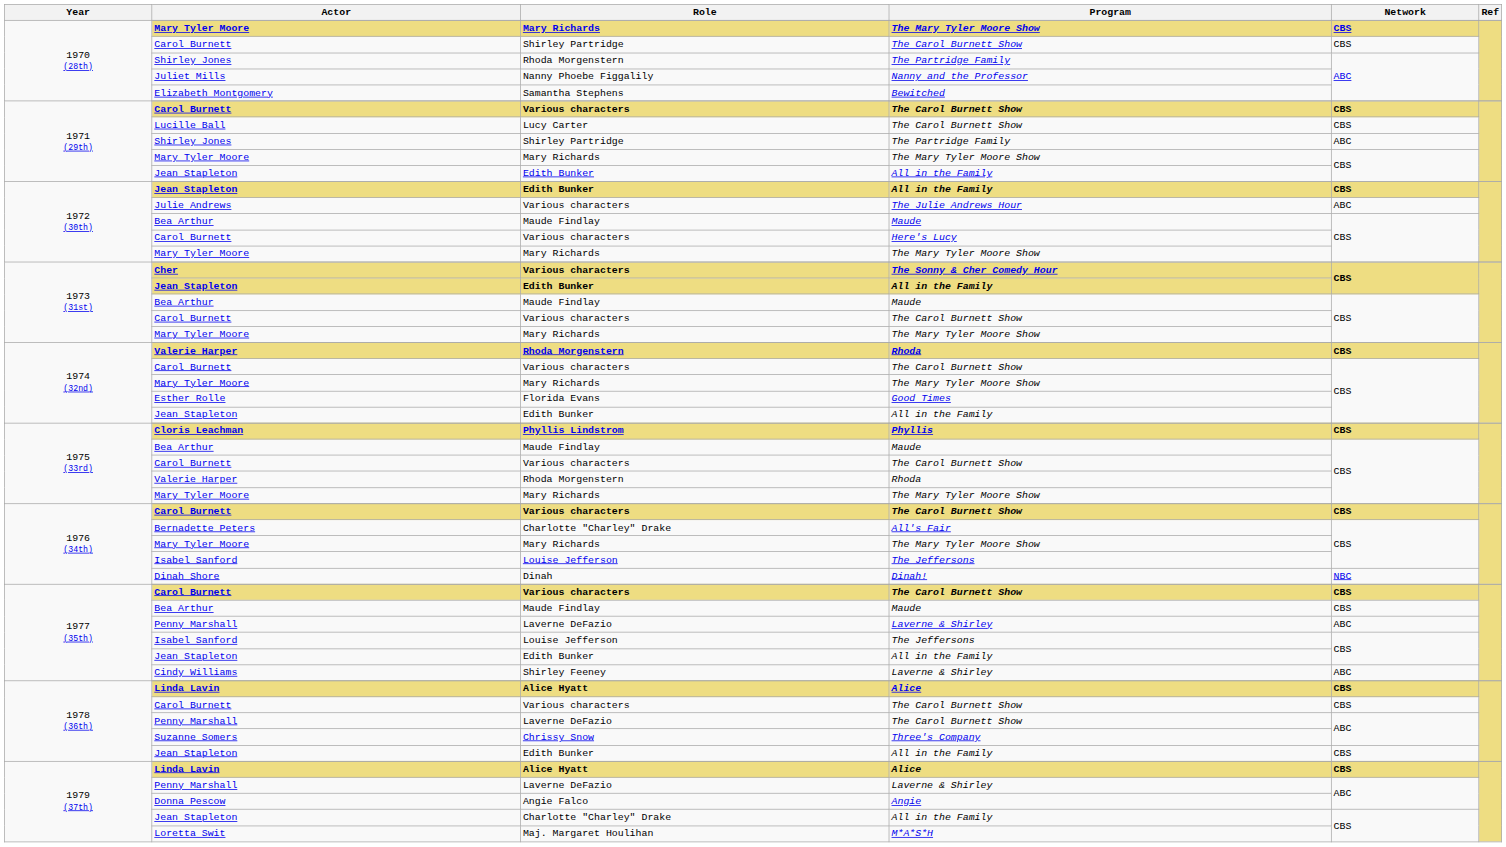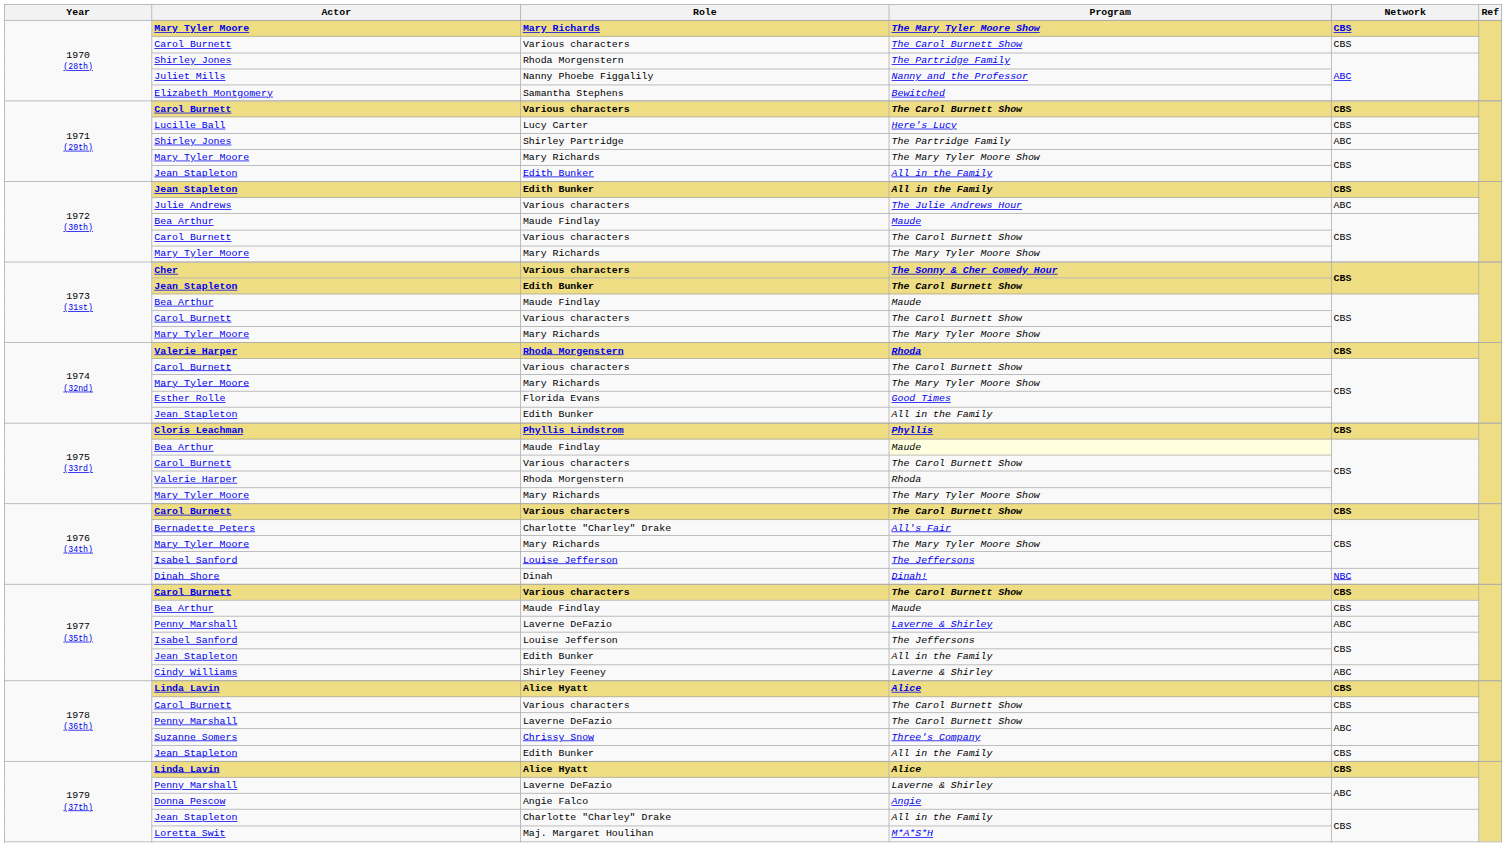1970 (28th) / Carol Burnett | Role: Shirley Partridge -> Various characters
Lucille Ball | Program: The Carol Burnett Show -> Here's Lucy
1972 (30th) / Carol Burnett | Program: Here's Lucy -> The Carol Burnett Show
1973 (31st) / Jean Stapleton | Program: All in the Family -> The Carol Burnett Show
1975 (33rd) / Bea Arthur | Program: no background -> lightyellow background
